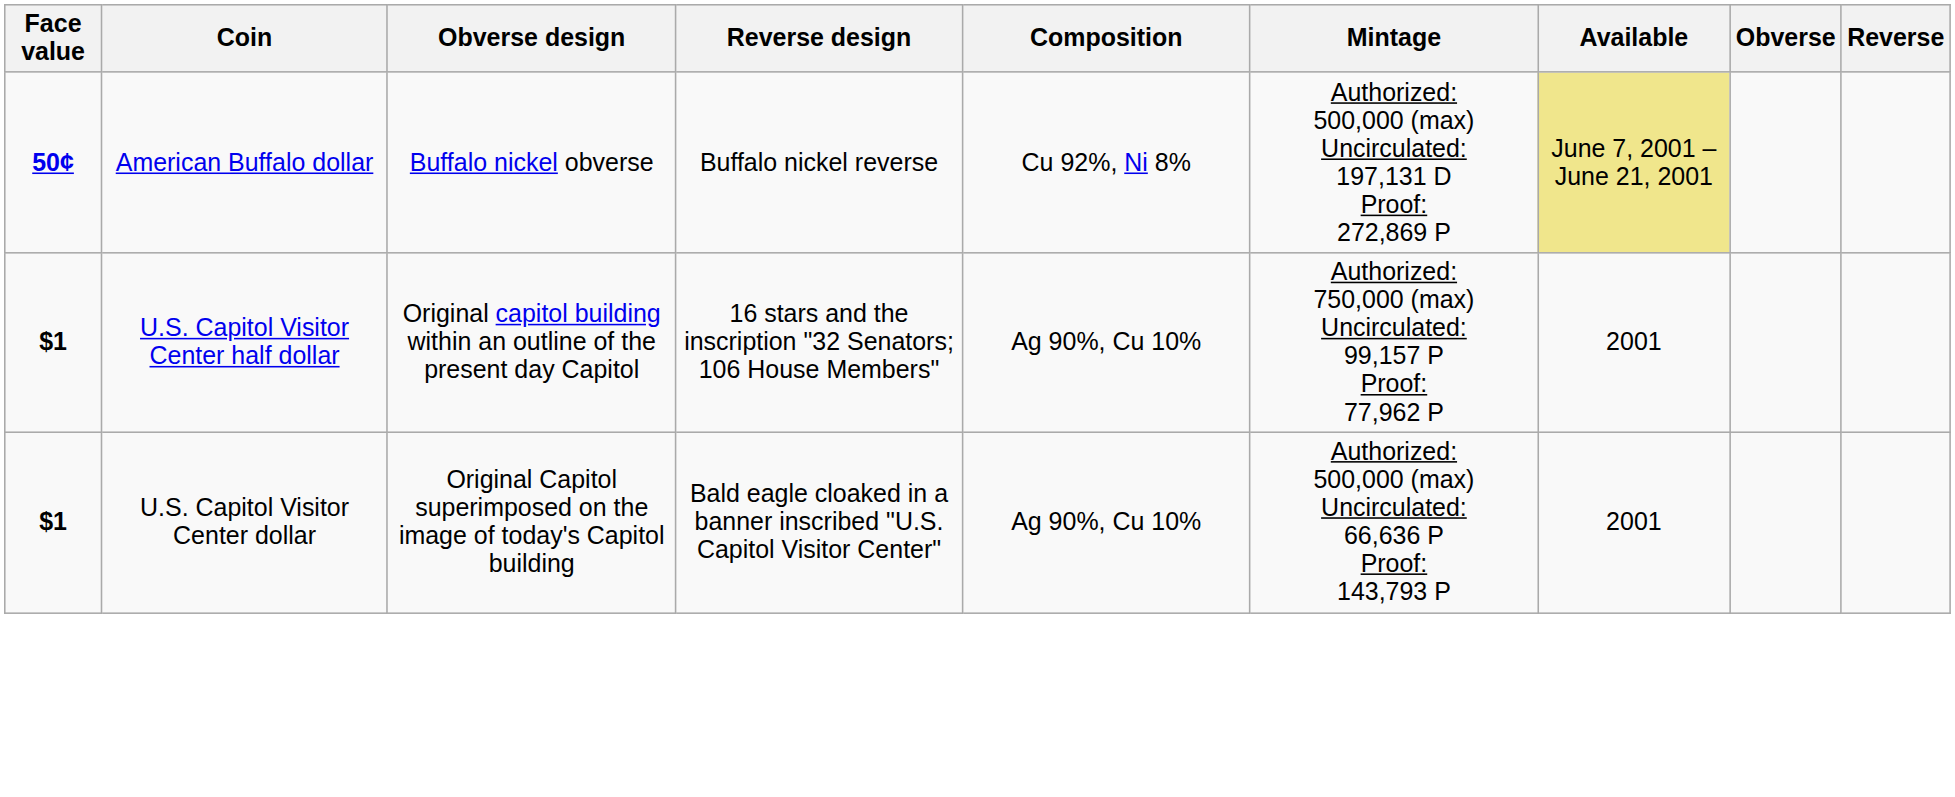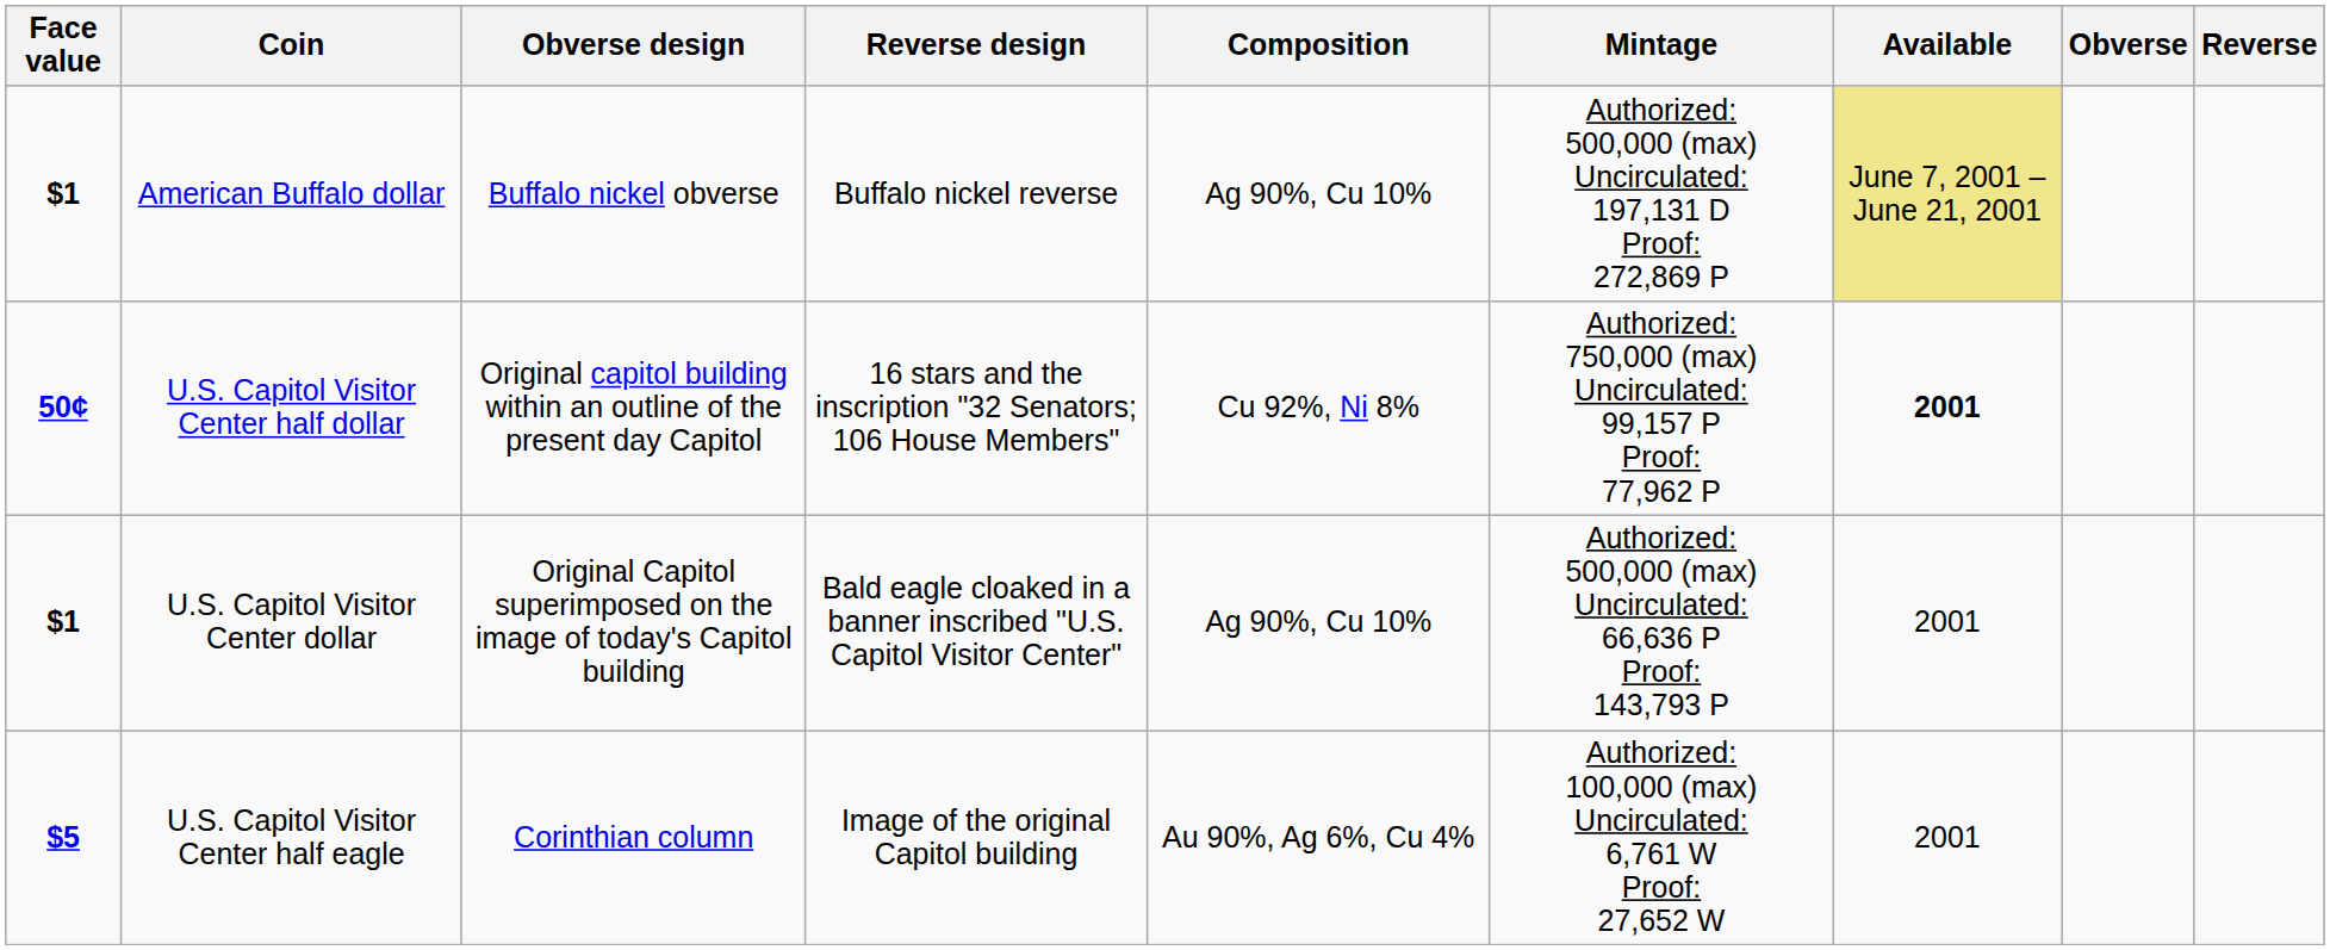American Buffalo dollar | Face value: 50¢ -> $1
American Buffalo dollar | Composition: Cu 92%, Ni 8% -> Ag 90%, Cu 10%
U.S. Capitol Visitor Center half dollar | Face value: $1 -> 50¢
U.S. Capitol Visitor Center half dollar | Composition: Ag 90%, Cu 10% -> Cu 92%, Ni 8%
U.S. Capitol Visitor Center half dollar | Available: normal -> bold
+ row: $5 | U.S. Capitol Visitor Center half eagle | Corinthian column | Image of the original Capitol building | Au 90%, Ag 6%, Cu 4% | Authorized: 100,000 (max) Uncirculated: 6,761 W Proof: 27,652 W | 2001
